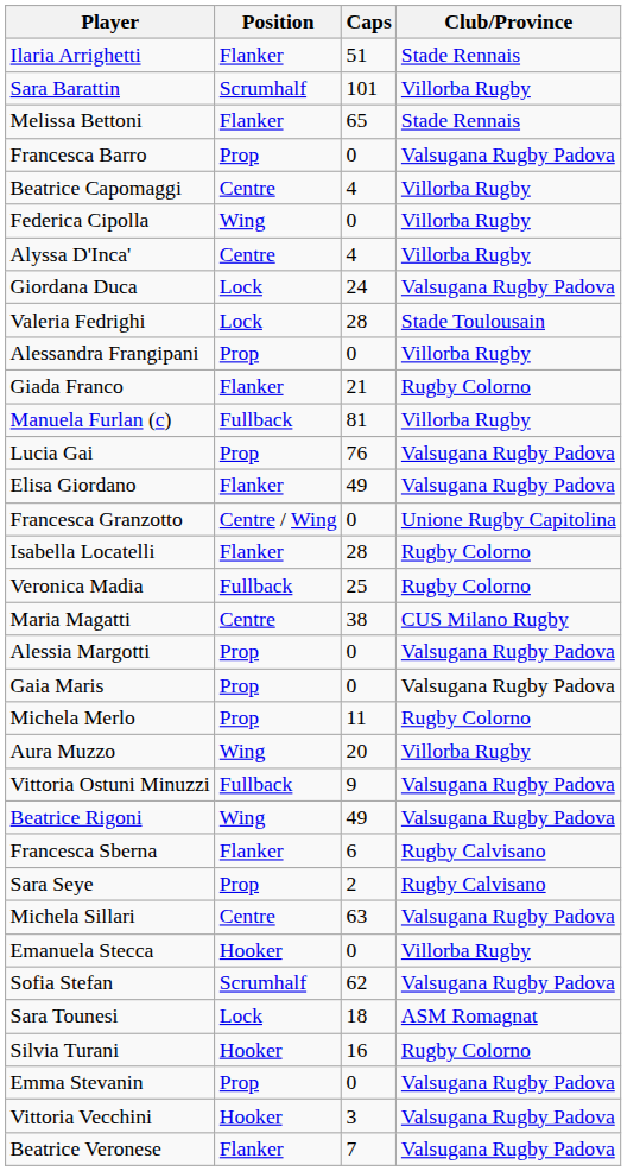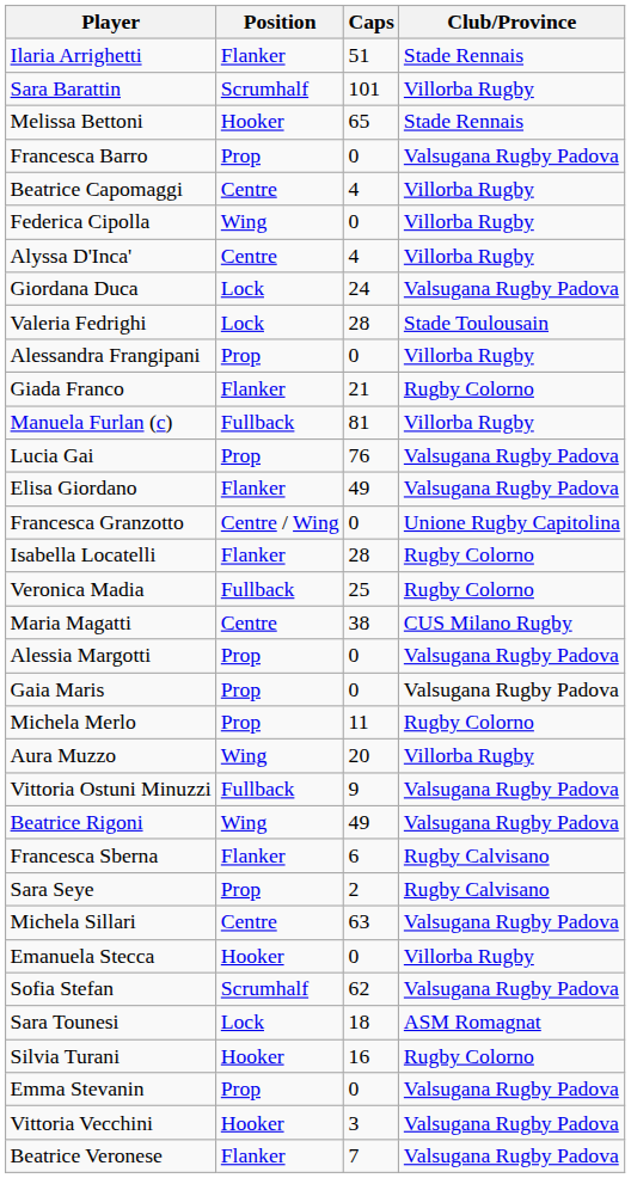Melissa Bettoni | Position: Flanker -> Hooker
